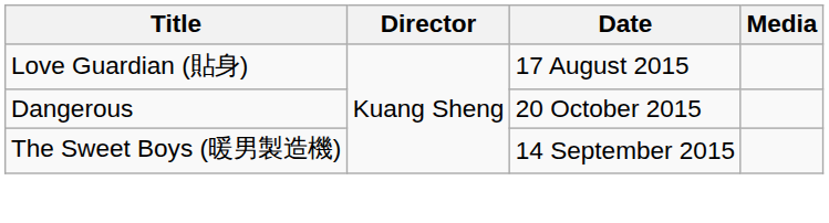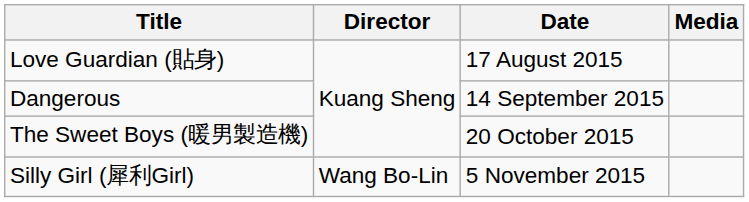Dangerous | Date: 20 October 2015 -> 14 September 2015
The Sweet Boys (暖男製造機) | Date: 14 September 2015 -> 20 October 2015
+ row: Silly Girl (犀利Girl) | Wang Bo-Lin | 5 November 2015
